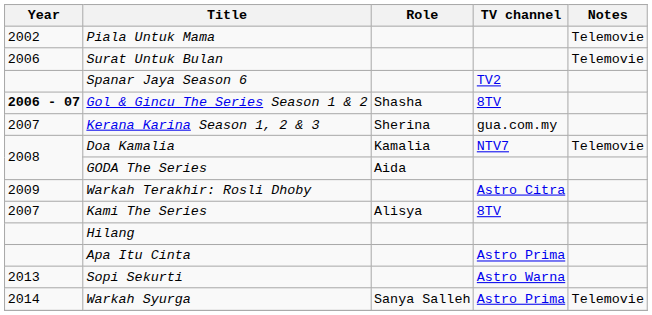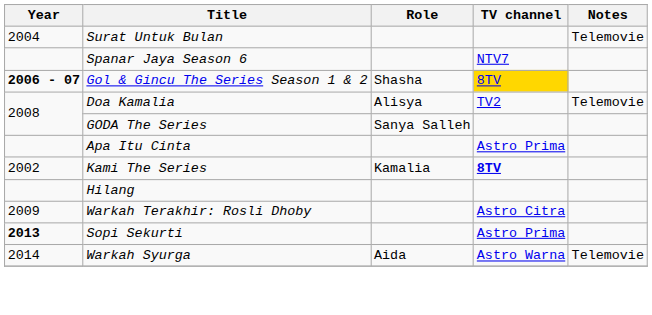- row: 2002 | Piala Untuk Mama | Telemovie
Surat Untuk Bulan | Year: 2006 -> 2004
Spanar Jaya Season 6 | TV channel: TV2 -> NTV7
Gol & Gincu The Series Season 1 & 2 | TV channel: no background -> gold background
- row: 2007 | Kerana Karina Season 1, 2 & 3 | Sherina | gua.com.my
Doa Kamalia | Role: Kamalia -> Alisya
Doa Kamalia | TV channel: NTV7 -> TV2
GODA The Series | Role: Aida -> Sanya Salleh
rows swapped: Apa Itu Cinta <-> Warkah Terakhir: Rosli Dhoby
Kami The Series | Year: 2007 -> 2002
Kami The Series | Role: Alisya -> Kamalia
Kami The Series | TV channel: normal -> bold
Sopi Sekurti | Year: normal -> bold
Sopi Sekurti | TV channel: Astro Warna -> Astro Prima
Warkah Syurga | Role: Sanya Salleh -> Aida
Warkah Syurga | TV channel: Astro Prima -> Astro Warna
